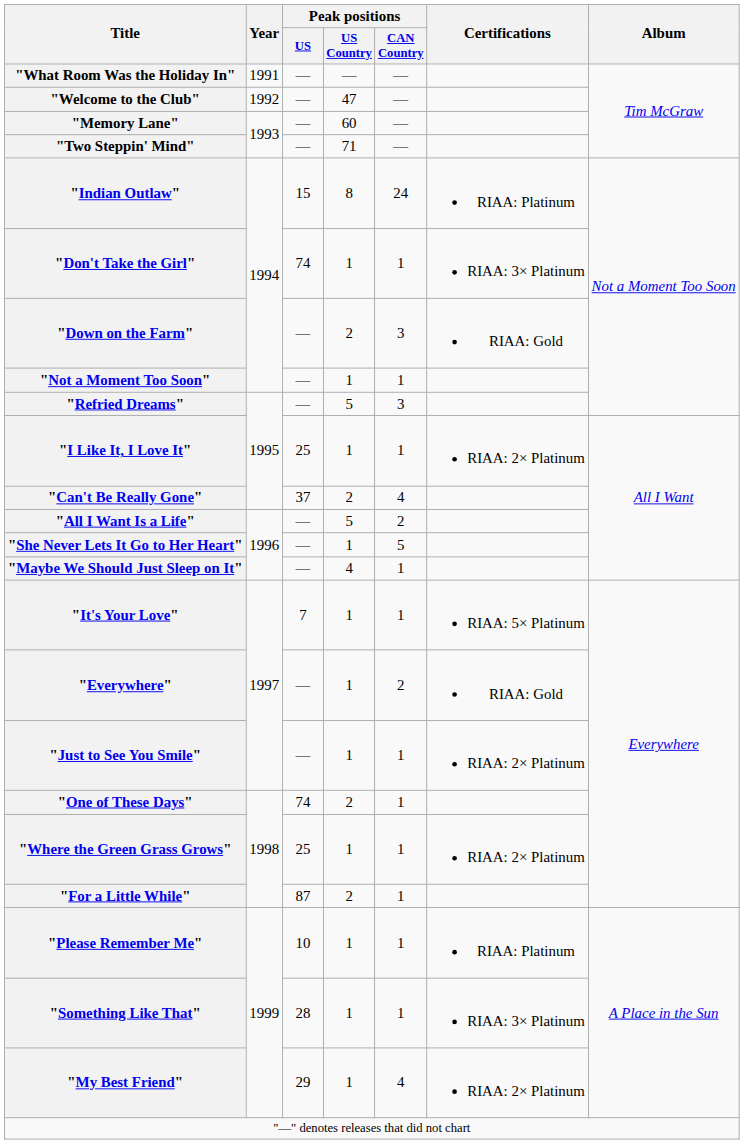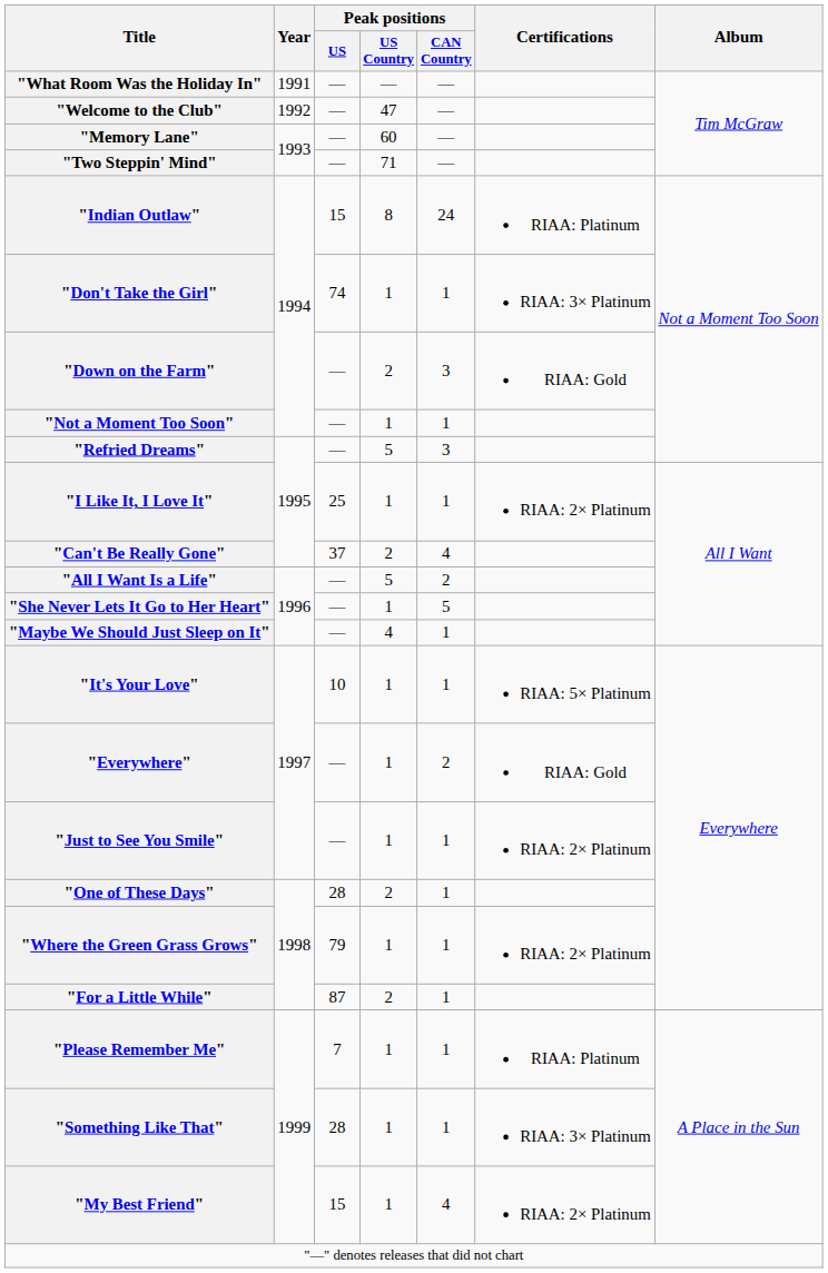"It's Your Love" | Peak positions / US: 7 -> 10
"One of These Days" | Peak positions / US: 74 -> 28
"Where the Green Grass Grows" | Peak positions / US: 25 -> 79
"Please Remember Me" | Peak positions / US: 10 -> 7
"My Best Friend" | Peak positions / US: 29 -> 15
